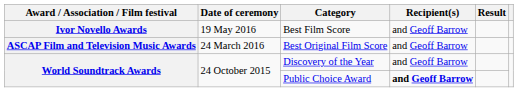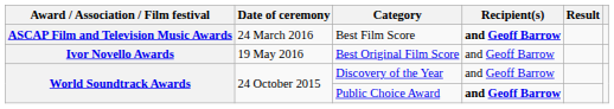Best Film Score | Award / Association / Film festival: Ivor Novello Awards -> ASCAP Film and Television Music Awards
Best Film Score | Date of ceremony: 19 May 2016 -> 24 March 2016
Best Film Score | Recipient(s): normal -> bold
Best Original Film Score | Award / Association / Film festival: ASCAP Film and Television Music Awards -> Ivor Novello Awards
Best Original Film Score | Date of ceremony: 24 March 2016 -> 19 May 2016
